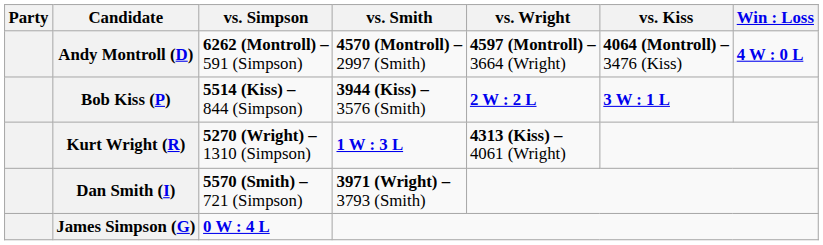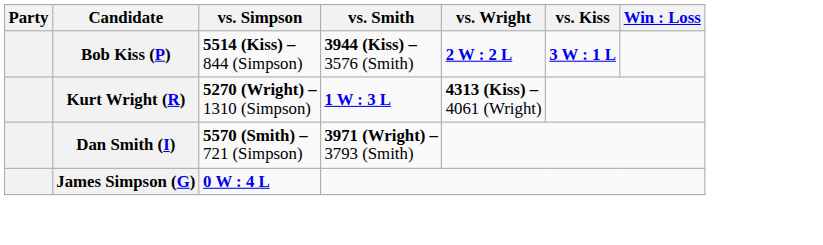- row: Andy Montroll (D) | 6262 (Montroll) – 591 (Simpson) | 4570 (Montroll) – 2997 (Smith) | 4597 (Montroll) – 3664 (Wright) | 4064 (Montroll) – 3476 (Kiss) | 4 W : 0 L
